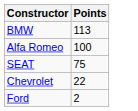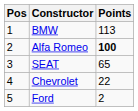+ column: Pos | 1 | 2 | 3 | 4 | 5
Alfa Romeo | Points: normal -> bold
SEAT | Points: 75 -> 65
